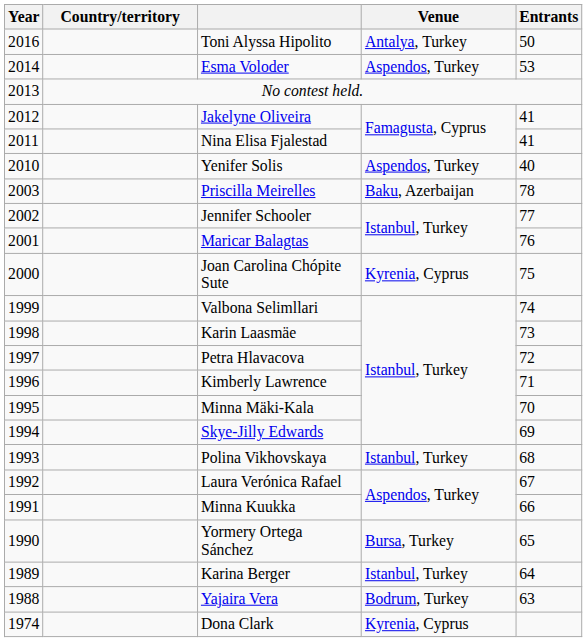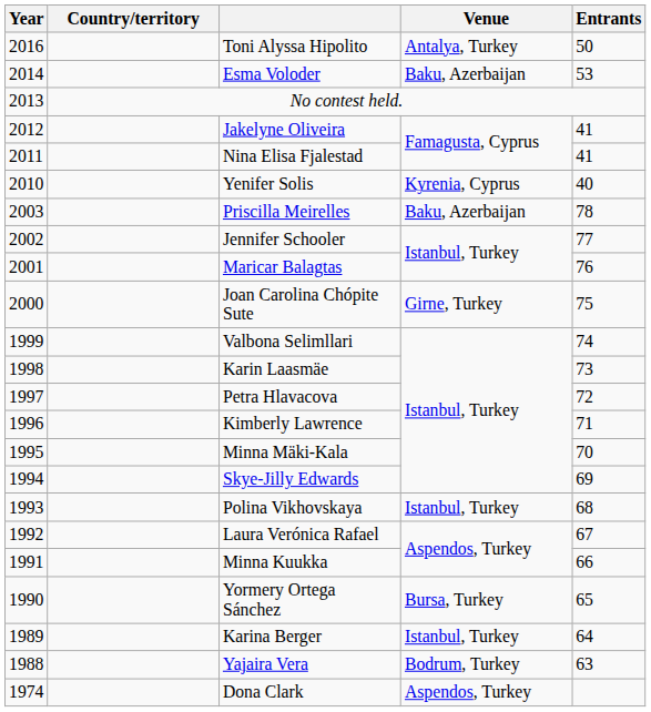Esma Voloder | Venue: Aspendos, Turkey -> Baku, Azerbaijan
Yenifer Solis | Venue: Aspendos, Turkey -> Kyrenia, Cyprus
Joan Carolina Chópite Sute | Venue: Kyrenia, Cyprus -> Girne, Turkey
Dona Clark | Venue: Kyrenia, Cyprus -> Aspendos, Turkey
